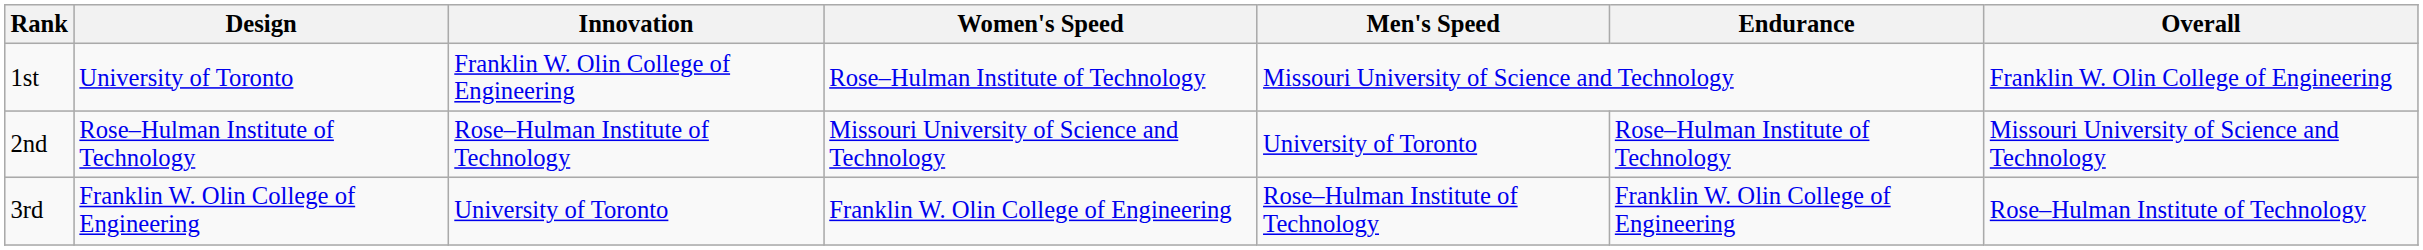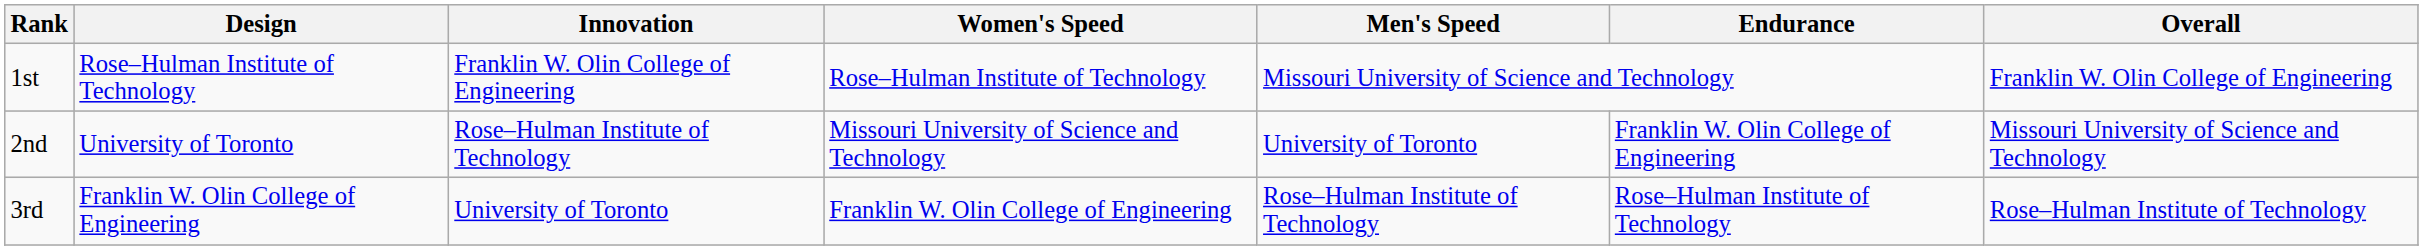1st | Design: University of Toronto -> Rose–Hulman Institute of Technology
2nd | Design: Rose–Hulman Institute of Technology -> University of Toronto
2nd | Endurance: Rose–Hulman Institute of Technology -> Franklin W. Olin College of Engineering
3rd | Endurance: Franklin W. Olin College of Engineering -> Rose–Hulman Institute of Technology
